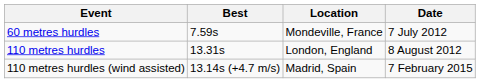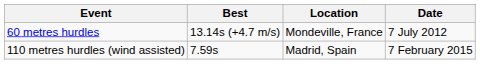60 metres hurdles | Best: 7.59s -> 13.14s (+4.7 m/s)
- row: 110 metres hurdles | 13.31s | London, England | 8 August 2012
110 metres hurdles (wind assisted) | Best: 13.14s (+4.7 m/s) -> 7.59s
